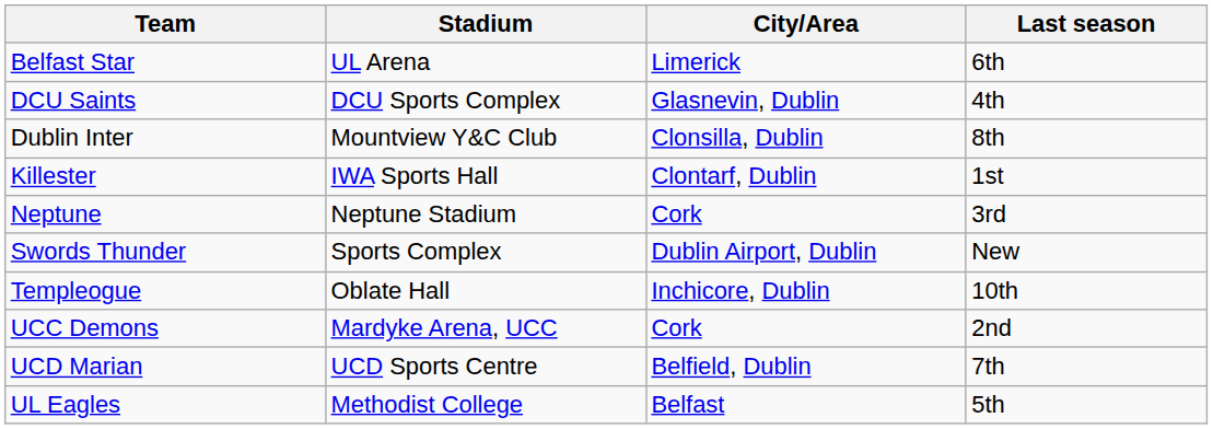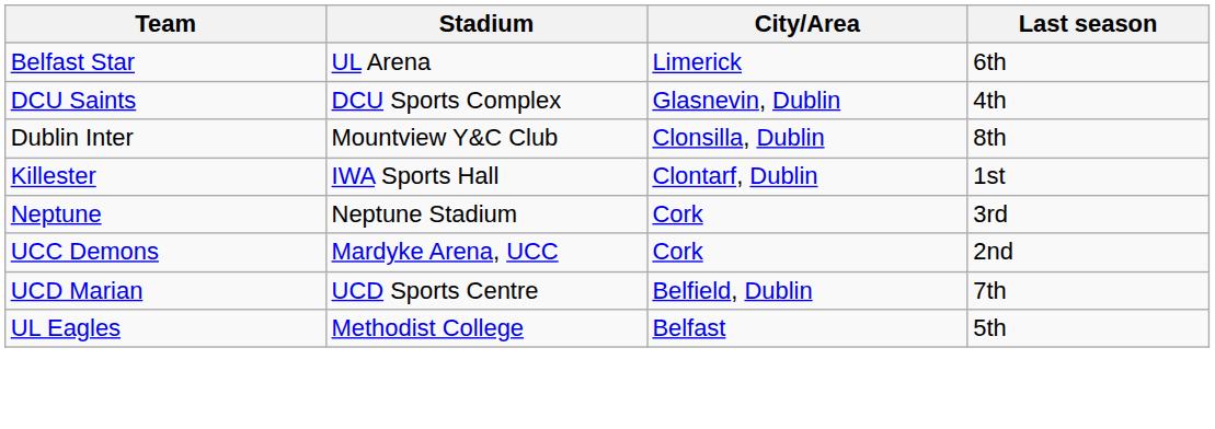- row: Swords Thunder | Sports Complex | Dublin Airport, Dublin | New
- row: Templeogue | Oblate Hall | Inchicore, Dublin | 10th
